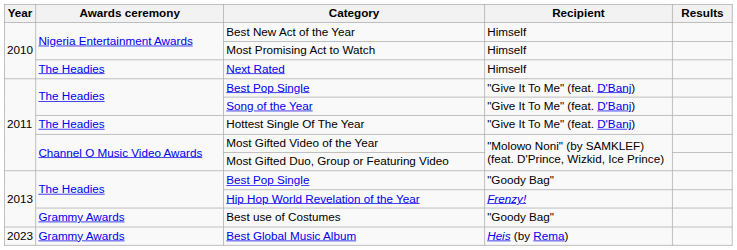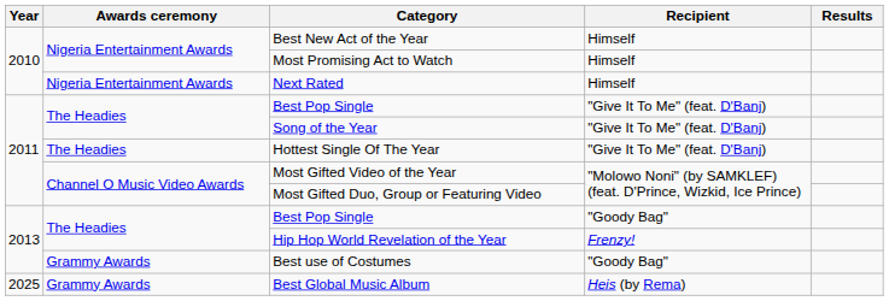Next Rated | Awards ceremony: The Headies -> Nigeria Entertainment Awards
Best Global Music Album | Year: 2023 -> 2025
